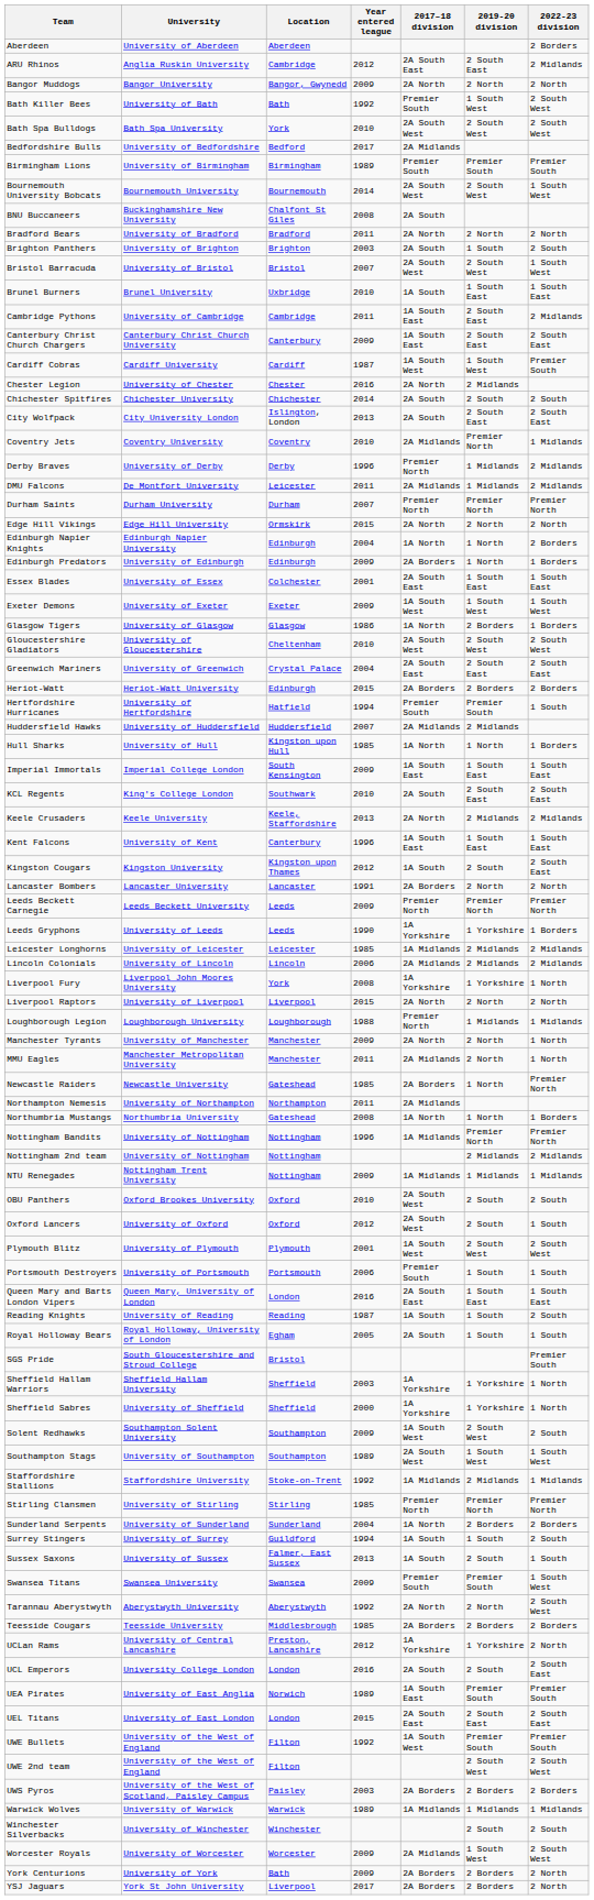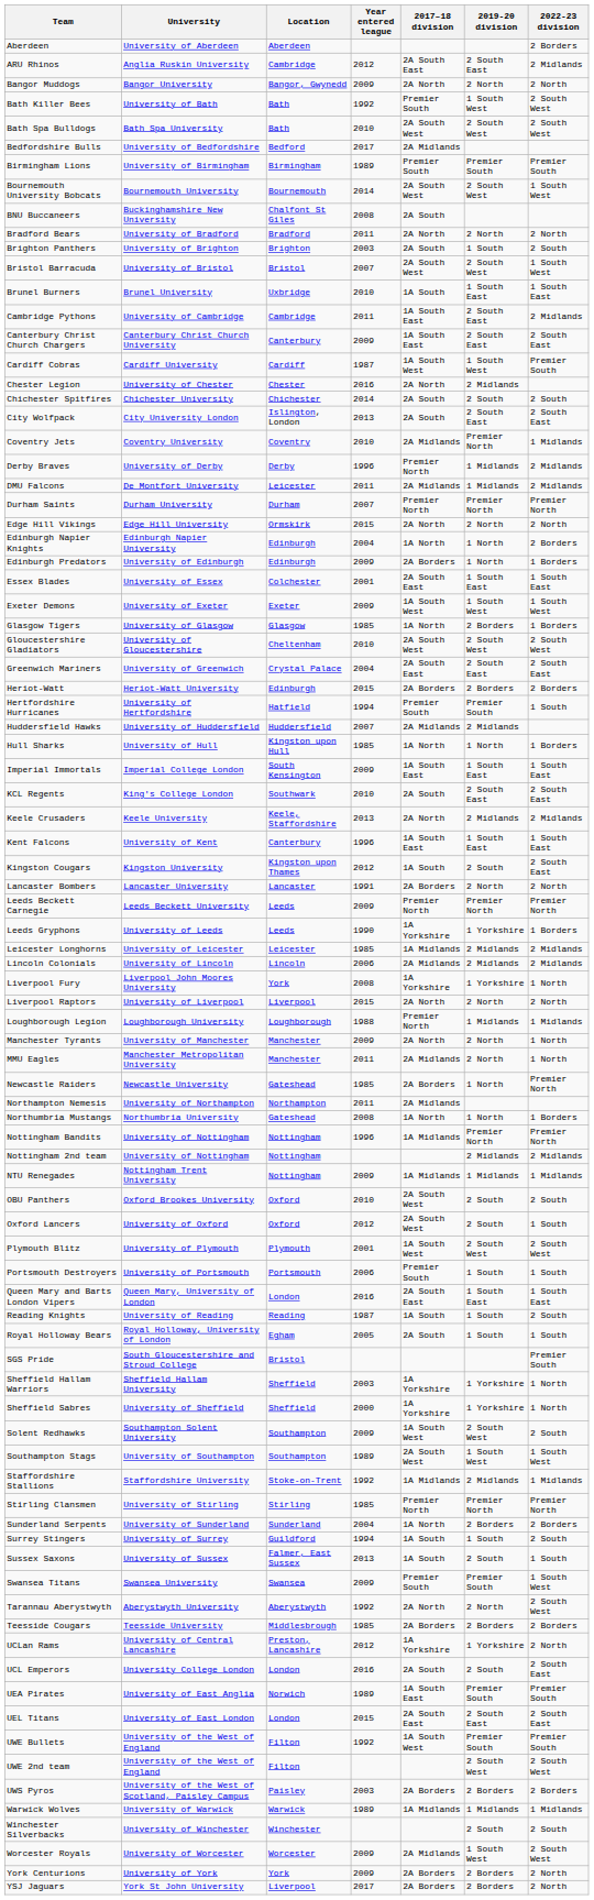Bath Spa Bulldogs | Location: York -> Bath
Glasgow Tigers | Year entered league: 1986 -> 1985
York Centurions | Location: Bath -> York
